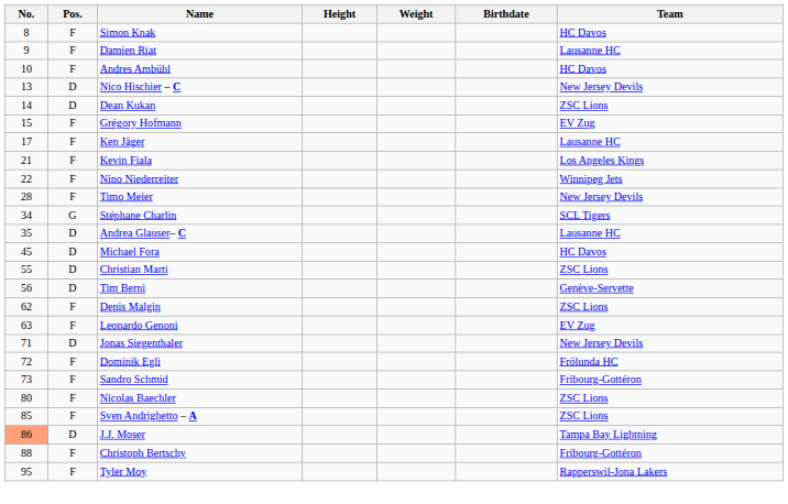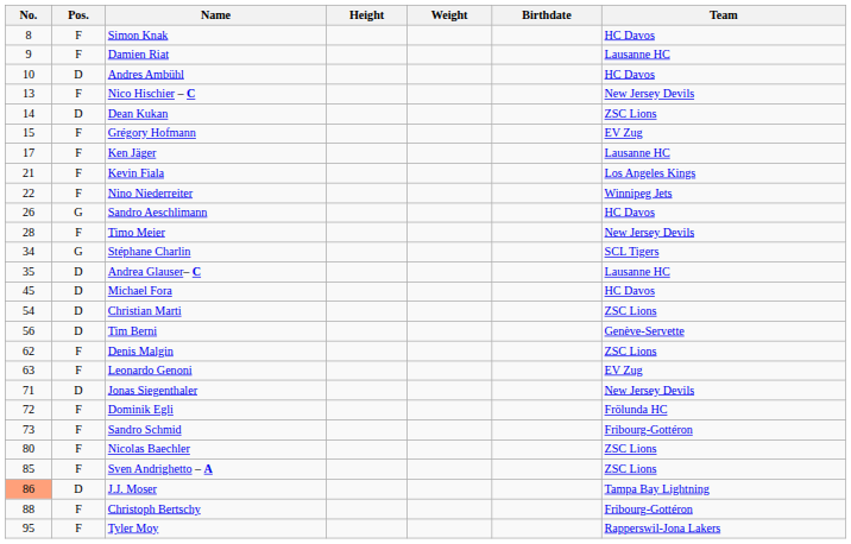Andres Ambühl | Pos.: F -> D
Nico Hischier – C | Pos.: D -> F
+ row: 26 | G | Sandro Aeschlimann | HC Davos
Christian Marti | No.: 55 -> 54
